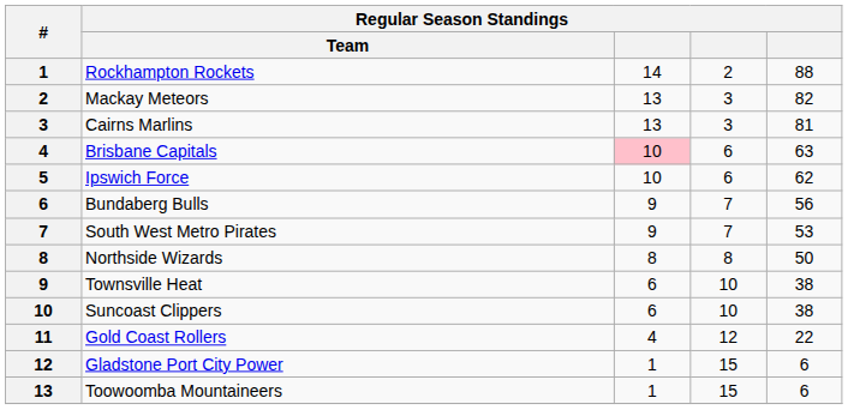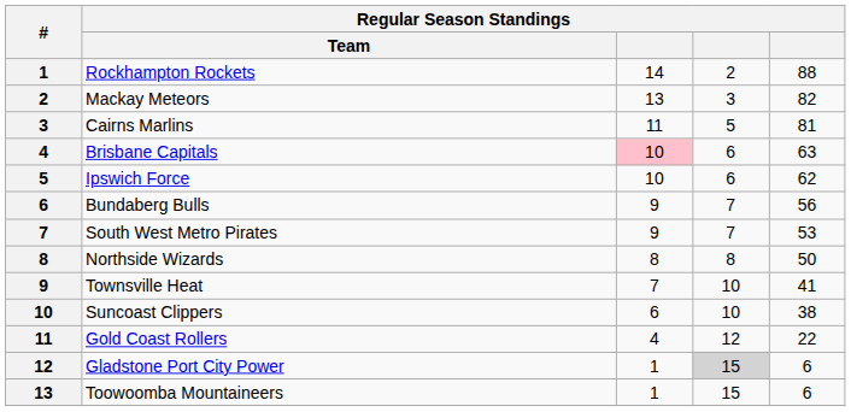Cairns Marlins | column 3: 13 -> 11
Cairns Marlins | column 4: 3 -> 5
Townsville Heat | column 3: 6 -> 7
Townsville Heat | column 5: 38 -> 41
Gladstone Port City Power | column 4: no background -> lightgrey background
